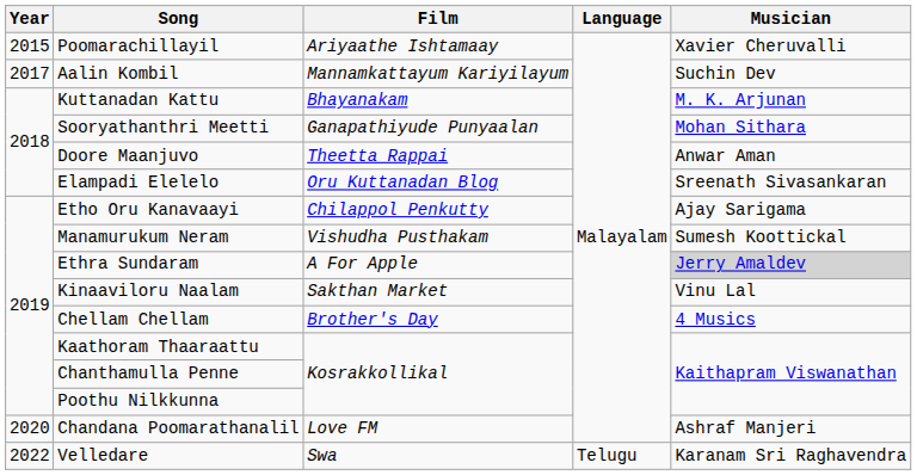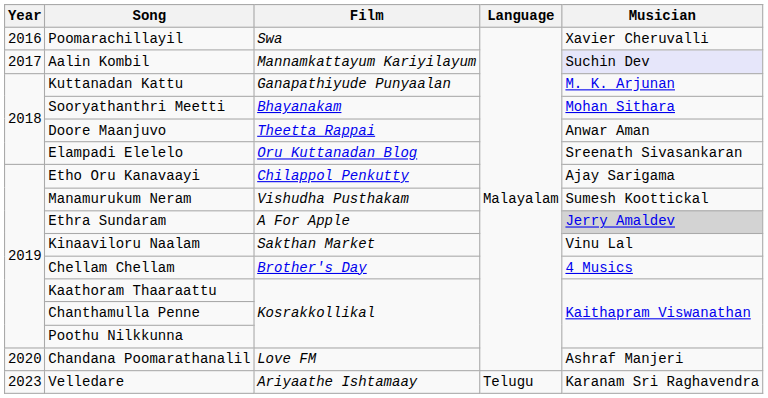Poomarachillayil | Year: 2015 -> 2016
Poomarachillayil | Film: Ariyaathe Ishtamaay -> Swa
Aalin Kombil | Musician: no background -> lavender background
Kuttanadan Kattu | Film: Bhayanakam -> Ganapathiyude Punyaalan
Sooryathanthri Meetti | Film: Ganapathiyude Punyaalan -> Bhayanakam
Velledare | Year: 2022 -> 2023
Velledare | Film: Swa -> Ariyaathe Ishtamaay
